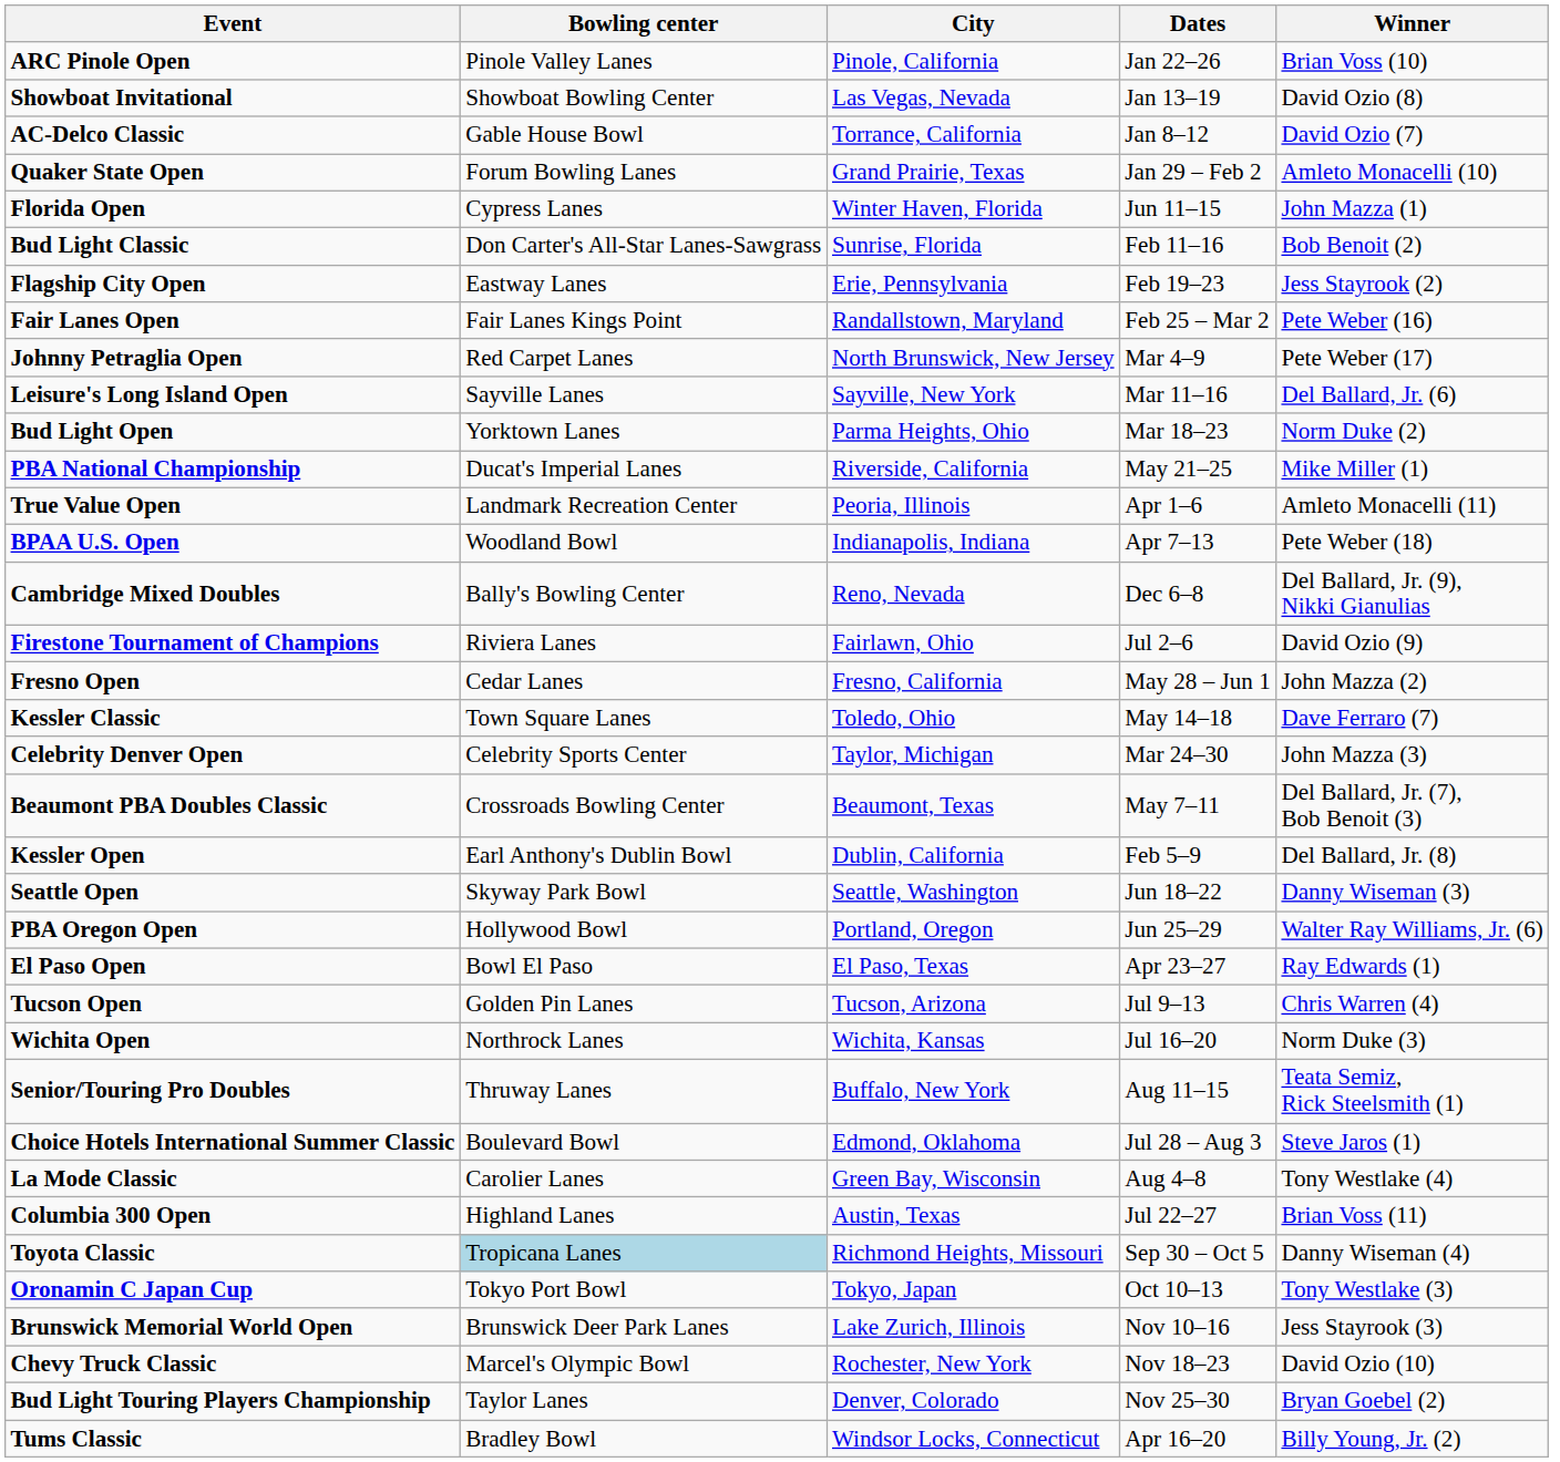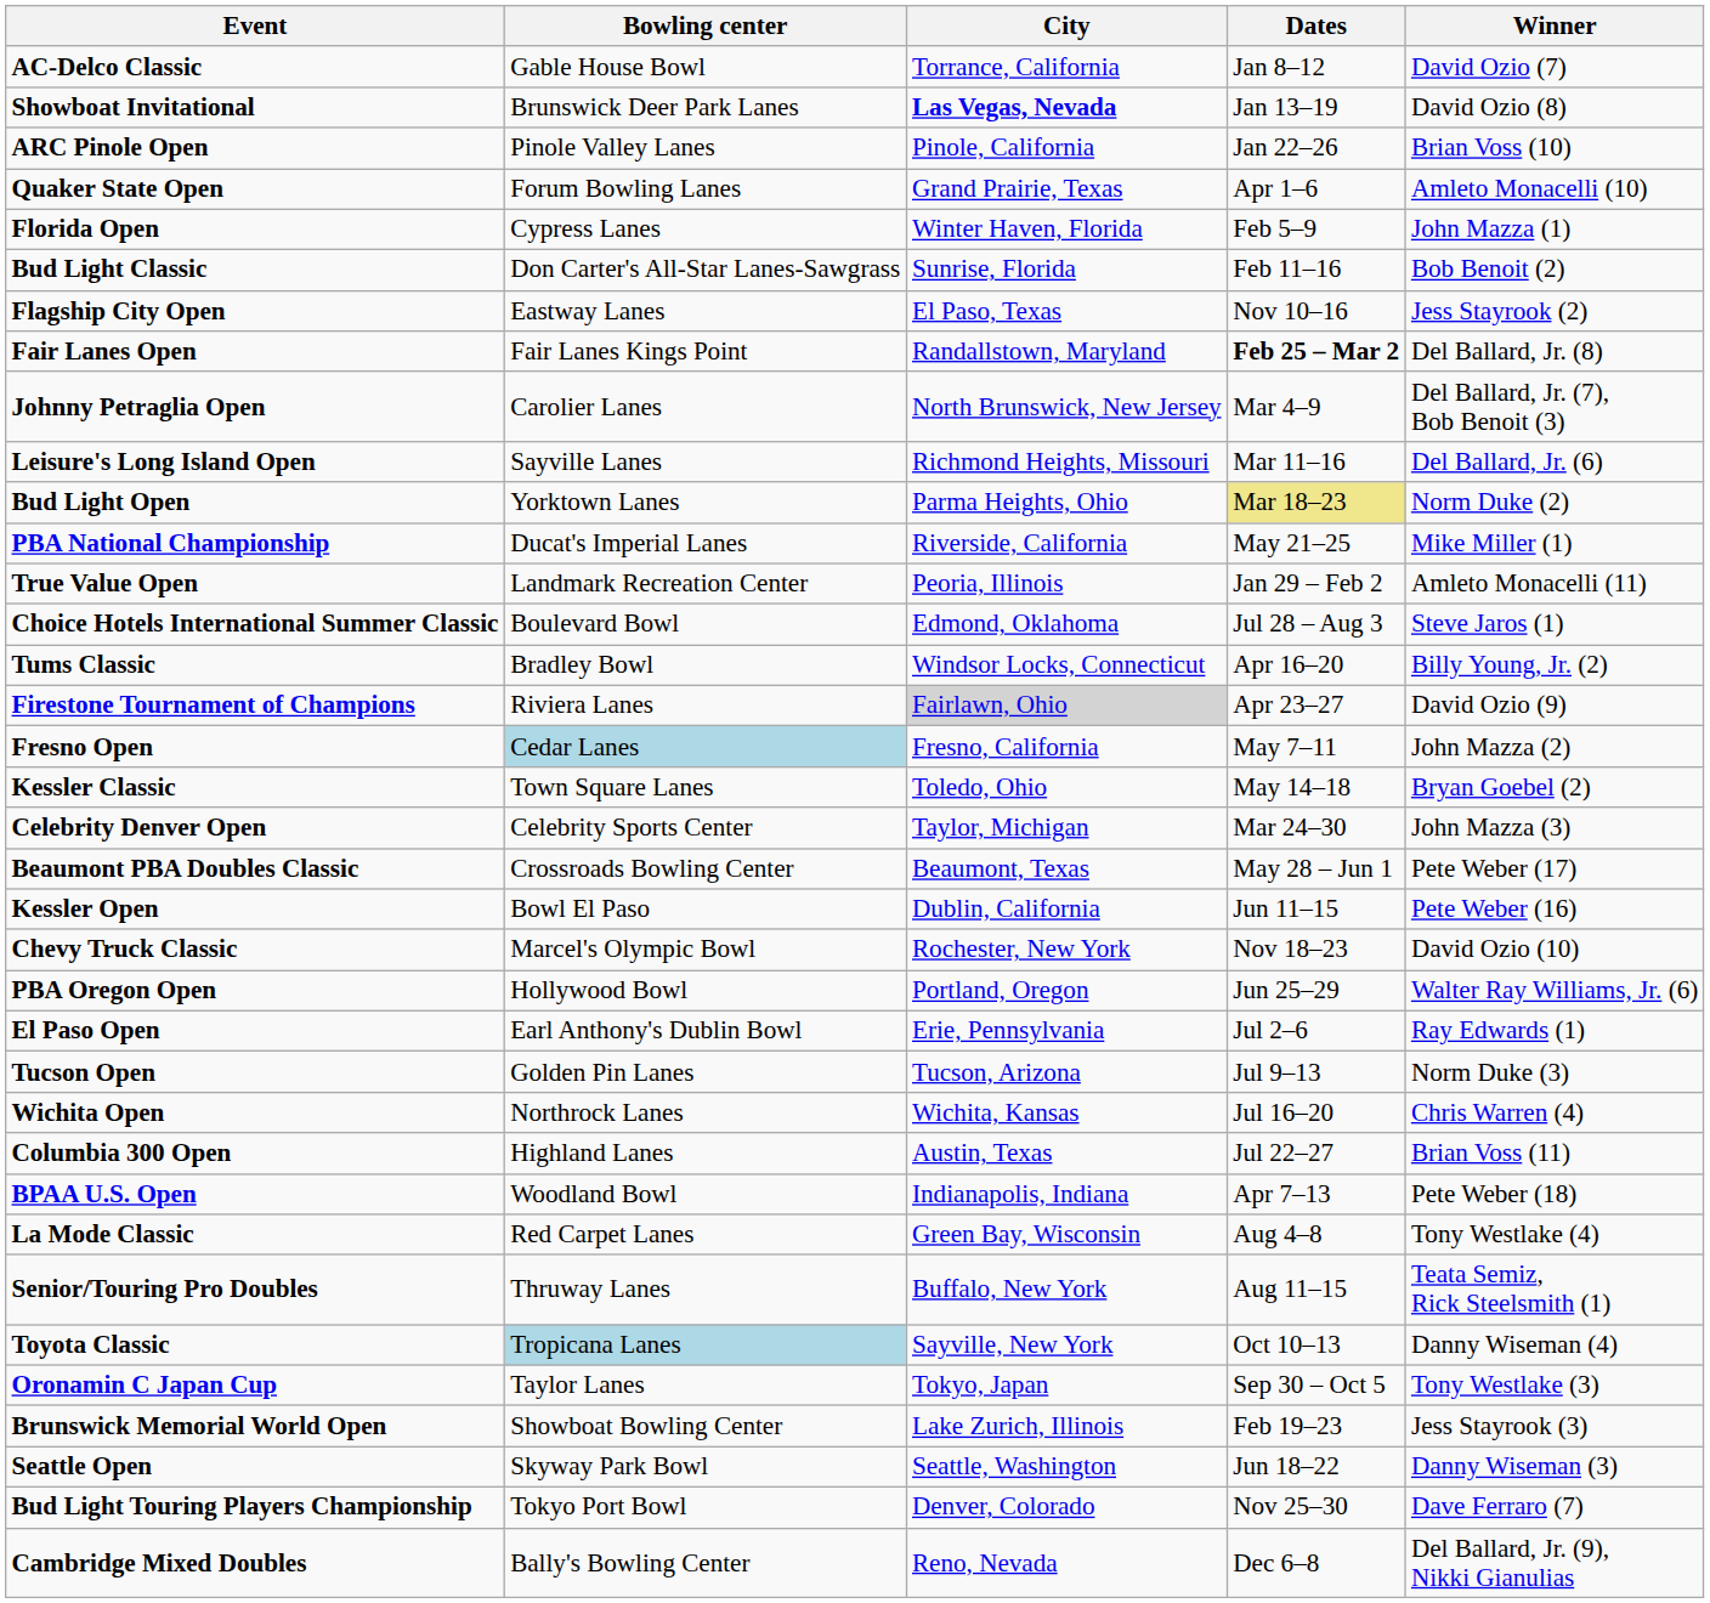rows swapped: AC-Delco Classic <-> ARC Pinole Open
Showboat Invitational | Bowling center: Showboat Bowling Center -> Brunswick Deer Park Lanes
Showboat Invitational | City: normal -> bold
Quaker State Open | Dates: Jan 29 – Feb 2 -> Apr 1–6
Florida Open | Dates: Jun 11–15 -> Feb 5–9
Flagship City Open | City: Erie, Pennsylvania -> El Paso, Texas
Flagship City Open | Dates: Feb 19–23 -> Nov 10–16
Fair Lanes Open | Dates: normal -> bold
Fair Lanes Open | Winner: Pete Weber (16) -> Del Ballard, Jr. (8)
Johnny Petraglia Open | Bowling center: Red Carpet Lanes -> Carolier Lanes
Johnny Petraglia Open | Winner: Pete Weber (17) -> Del Ballard, Jr. (7), Bob Benoit (3)
Leisure's Long Island Open | City: Sayville, New York -> Richmond Heights, Missouri
Bud Light Open | Dates: no background -> khaki background
True Value Open | Dates: Apr 1–6 -> Jan 29 – Feb 2
rows swapped: BPAA U.S. Open <-> Choice Hotels International Summer Classic
rows swapped: Tums Classic <-> Cambridge Mixed Doubles
Firestone Tournament of Champions | City: no background -> lightgrey background
Firestone Tournament of Champions | Dates: Jul 2–6 -> Apr 23–27
Fresno Open | Bowling center: no background -> lightblue background
Fresno Open | Dates: May 28 – Jun 1 -> May 7–11
Kessler Classic | Winner: Dave Ferraro (7) -> Bryan Goebel (2)
Beaumont PBA Doubles Classic | Dates: May 7–11 -> May 28 – Jun 1
Beaumont PBA Doubles Classic | Winner: Del Ballard, Jr. (7), Bob Benoit (3) -> Pete Weber (17)
Kessler Open | Bowling center: Earl Anthony's Dublin Bowl -> Bowl El Paso
Kessler Open | Dates: Feb 5–9 -> Jun 11–15
Kessler Open | Winner: Del Ballard, Jr. (8) -> Pete Weber (16)
rows swapped: Seattle Open <-> Chevy Truck Classic
El Paso Open | Bowling center: Bowl El Paso -> Earl Anthony's Dublin Bowl
El Paso Open | City: El Paso, Texas -> Erie, Pennsylvania
El Paso Open | Dates: Apr 23–27 -> Jul 2–6
Tucson Open | Winner: Chris Warren (4) -> Norm Duke (3)
Wichita Open | Winner: Norm Duke (3) -> Chris Warren (4)
rows swapped: Columbia 300 Open <-> Senior/Touring Pro Doubles
La Mode Classic | Bowling center: Carolier Lanes -> Red Carpet Lanes
Toyota Classic | City: Richmond Heights, Missouri -> Sayville, New York
Toyota Classic | Dates: Sep 30 – Oct 5 -> Oct 10–13
Oronamin C Japan Cup | Bowling center: Tokyo Port Bowl -> Taylor Lanes
Oronamin C Japan Cup | Dates: Oct 10–13 -> Sep 30 – Oct 5
Brunswick Memorial World Open | Bowling center: Brunswick Deer Park Lanes -> Showboat Bowling Center
Brunswick Memorial World Open | Dates: Nov 10–16 -> Feb 19–23
Bud Light Touring Players Championship | Bowling center: Taylor Lanes -> Tokyo Port Bowl
Bud Light Touring Players Championship | Winner: Bryan Goebel (2) -> Dave Ferraro (7)
